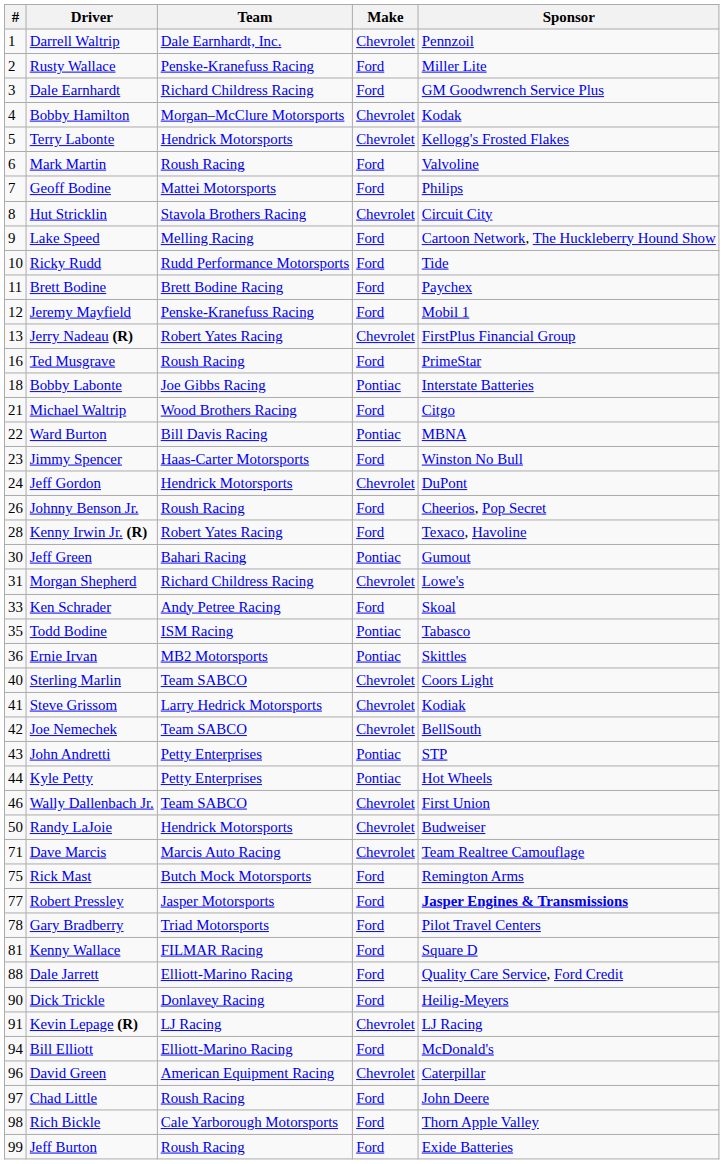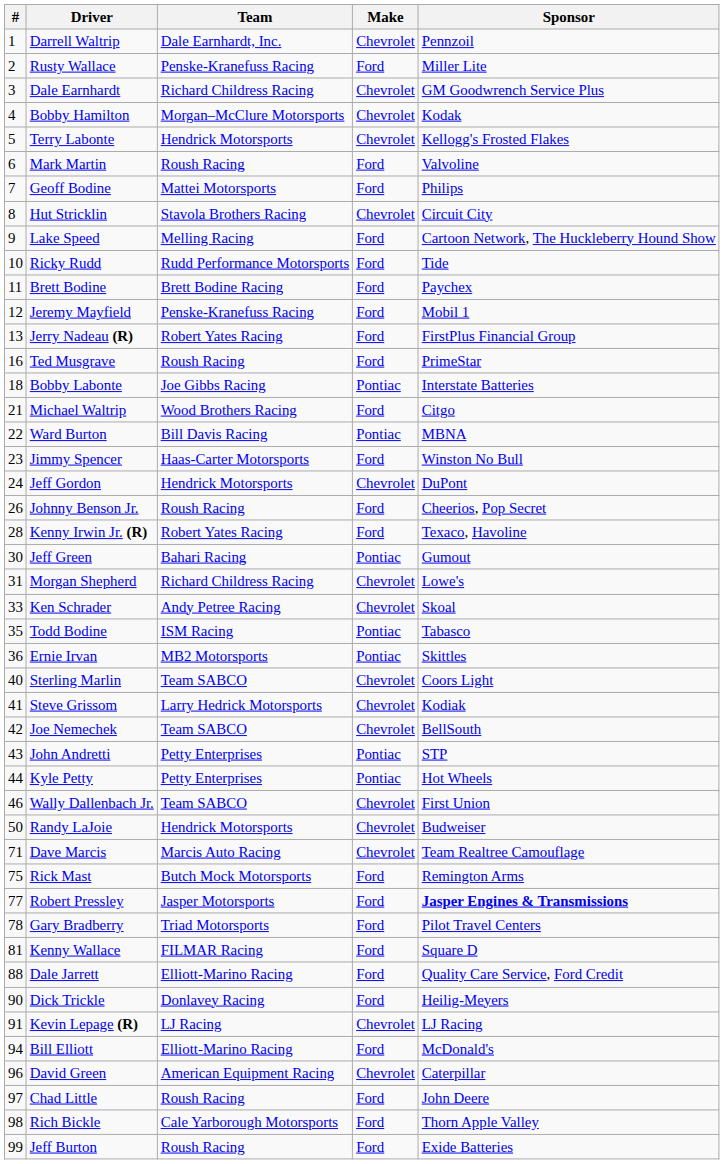Dale Earnhardt | Make: Ford -> Chevrolet
Jerry Nadeau (R) | Make: Chevrolet -> Ford
Ken Schrader | Make: Ford -> Chevrolet
